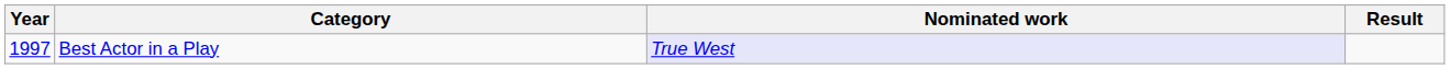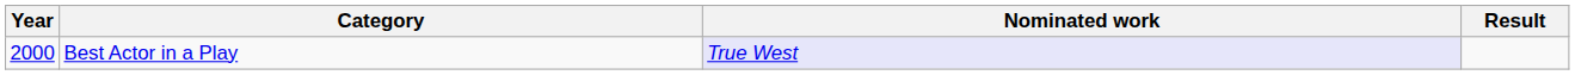Best Actor in a Play | Year: 1997 -> 2000
